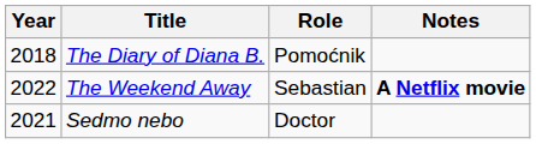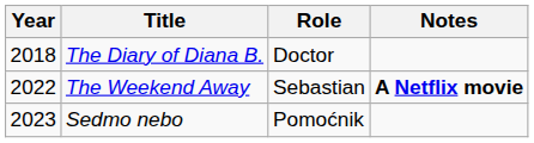The Diary of Diana B. | Role: Pomoćnik -> Doctor
Sedmo nebo | Year: 2021 -> 2023
Sedmo nebo | Role: Doctor -> Pomoćnik
